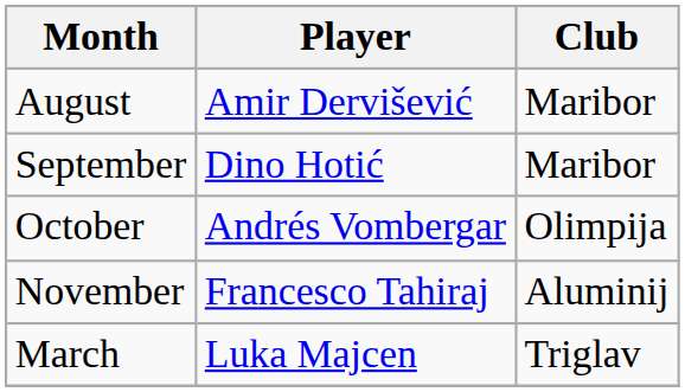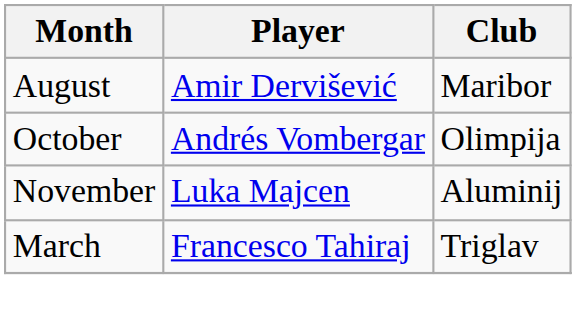- row: September | Dino Hotić | Maribor
November | Player: Francesco Tahiraj -> Luka Majcen
March | Player: Luka Majcen -> Francesco Tahiraj
